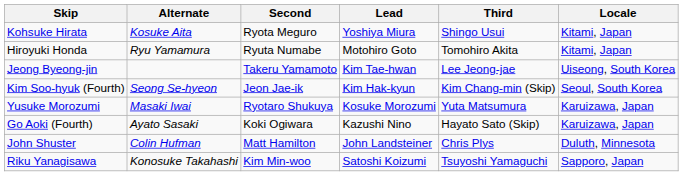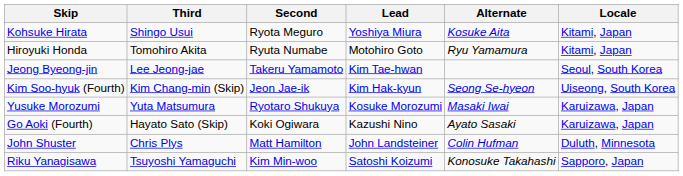columns swapped: Third <-> Alternate
Jeong Byeong-jin | Locale: Uiseong, South Korea -> Seoul, South Korea
Kim Soo-hyuk (Fourth) | Locale: Seoul, South Korea -> Uiseong, South Korea
